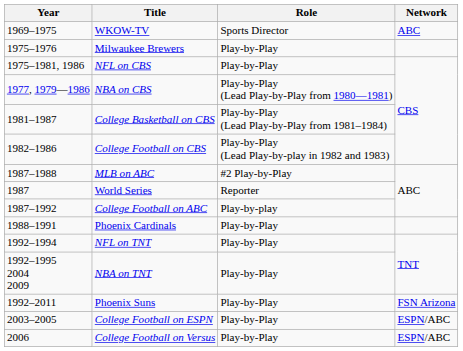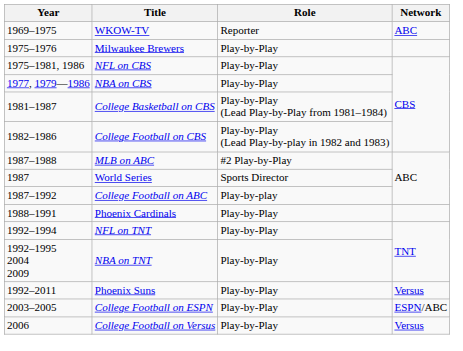WKOW-TV | Role: Sports Director -> Reporter
NBA on CBS | Role: Play-by-Play (Lead Play-by-Play from 1980—1981) -> Play-by-Play
World Series | Role: Reporter -> Sports Director
Phoenix Suns | Network: FSN Arizona -> Versus
College Football on Versus | Network: ESPN/ABC -> Versus
